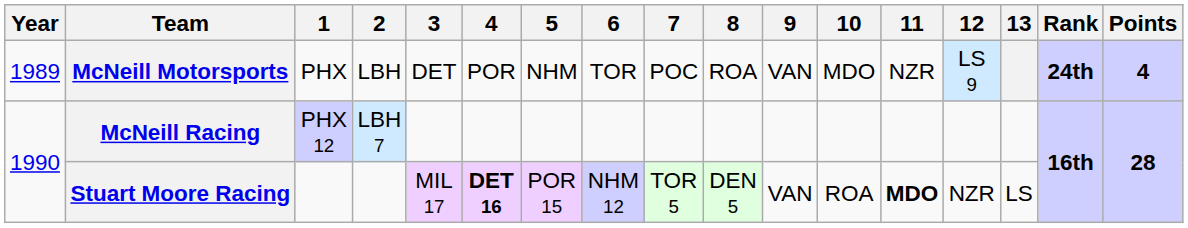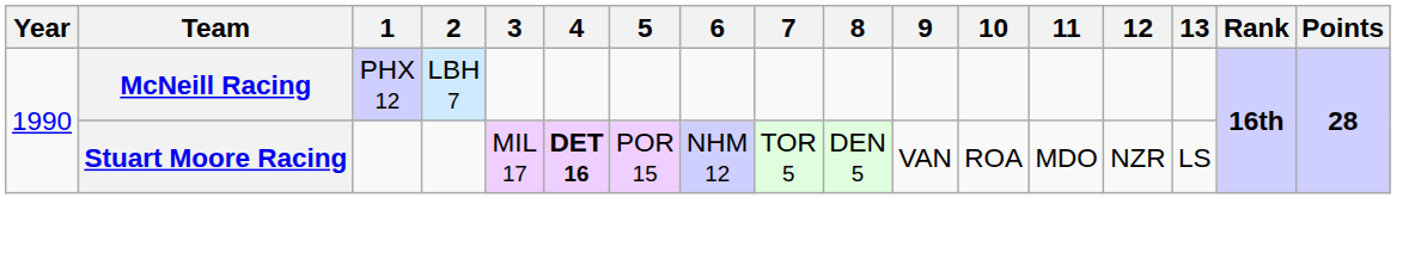- row: 1989 | McNeill Motorsports | PHX | LBH | DET | POR | NHM | TOR | POC | ROA | VAN | MDO | NZR | LS 9 | 24th | 4
Stuart Moore Racing | 11: bold -> normal
